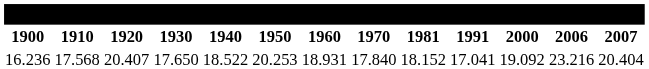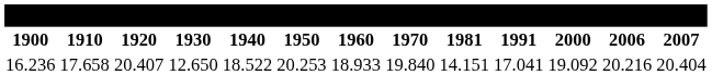16.236 | 1910: 17.568 -> 17.658
16.236 | 1930: 17.650 -> 12.650
16.236 | 1960: 18.931 -> 18.933
16.236 | 1970: 17.840 -> 19.840
16.236 | 1981: 18.152 -> 14.151
16.236 | 2006: 23.216 -> 20.216
